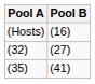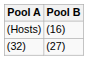- row: (35) | (41)
